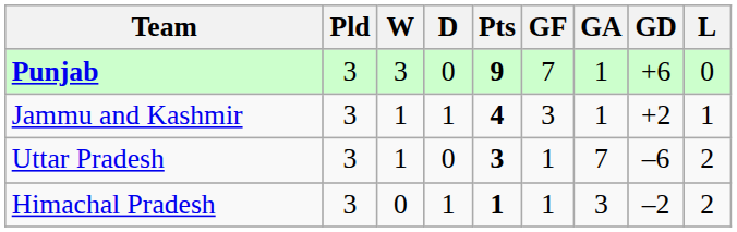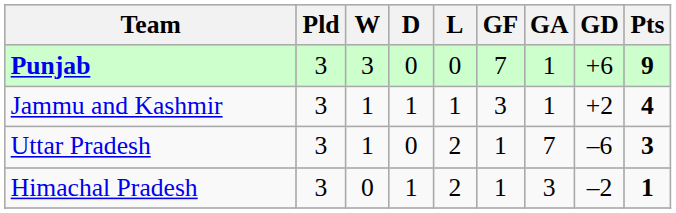columns swapped: L <-> Pts
